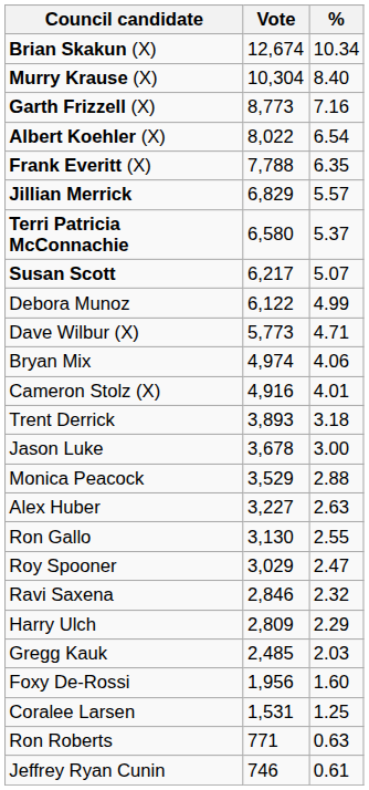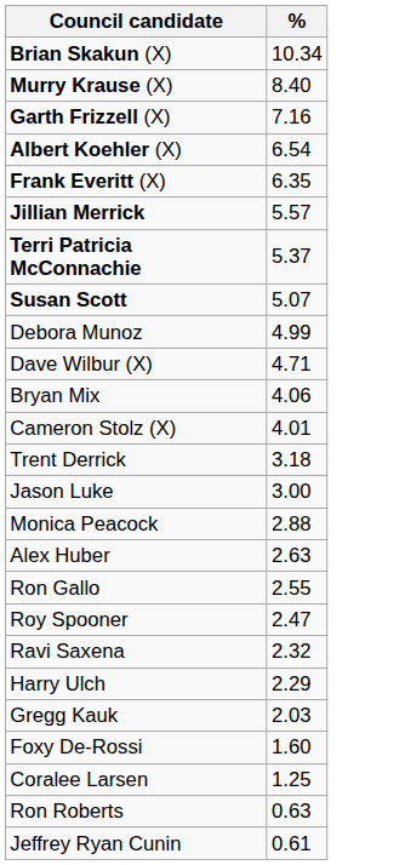- column: Vote | 12,674 | 10,304 | 8,773 | 8,022 | 7,788 | 6,829 | 6,580 | 6,217 | 6,122 | 5,773 | 4,974 | 4,916 | 3,893 | 3,678 | 3,529 | 3,227 | 3,130 | 3,029 | 2,846 | 2,809 | 2,485 | 1,956 | 1,531 | 771 | 746
